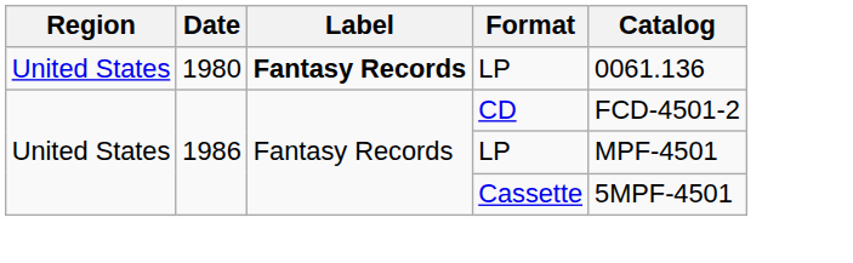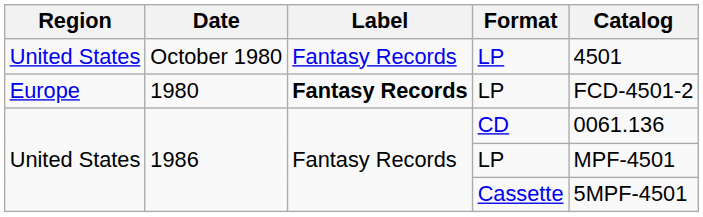+ row: United States | October 1980 | Fantasy Records | LP | 4501
1980 | Region: United States -> Europe
1980 | Catalog: 0061.136 -> FCD-4501-2
1986 / CD | Catalog: FCD-4501-2 -> 0061.136
